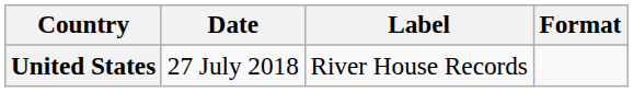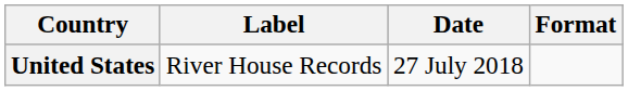columns swapped: Date <-> Label
